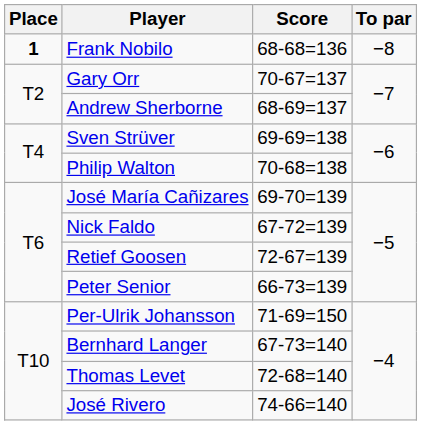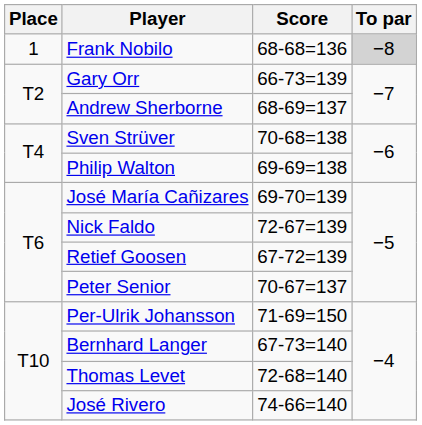Frank Nobilo | Place: bold -> normal
Frank Nobilo | To par: no background -> lightgrey background
Gary Orr | Score: 70-67=137 -> 66-73=139
Sven Strüver | Score: 69-69=138 -> 70-68=138
Philip Walton | Score: 70-68=138 -> 69-69=138
Nick Faldo | Score: 67-72=139 -> 72-67=139
Retief Goosen | Score: 72-67=139 -> 67-72=139
Peter Senior | Score: 66-73=139 -> 70-67=137
